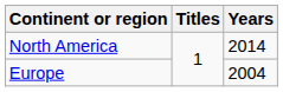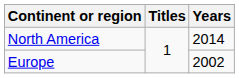Europe | Years: 2004 -> 2002
